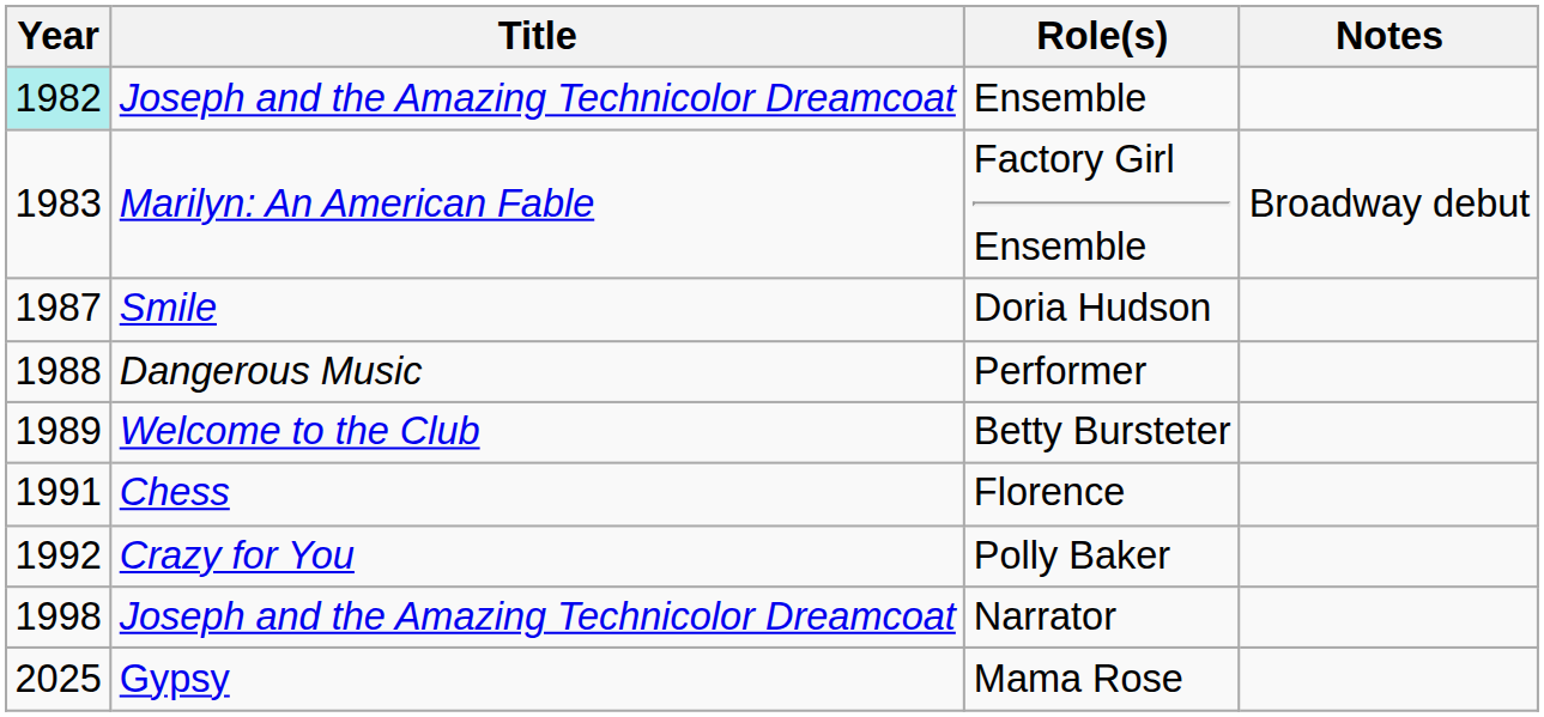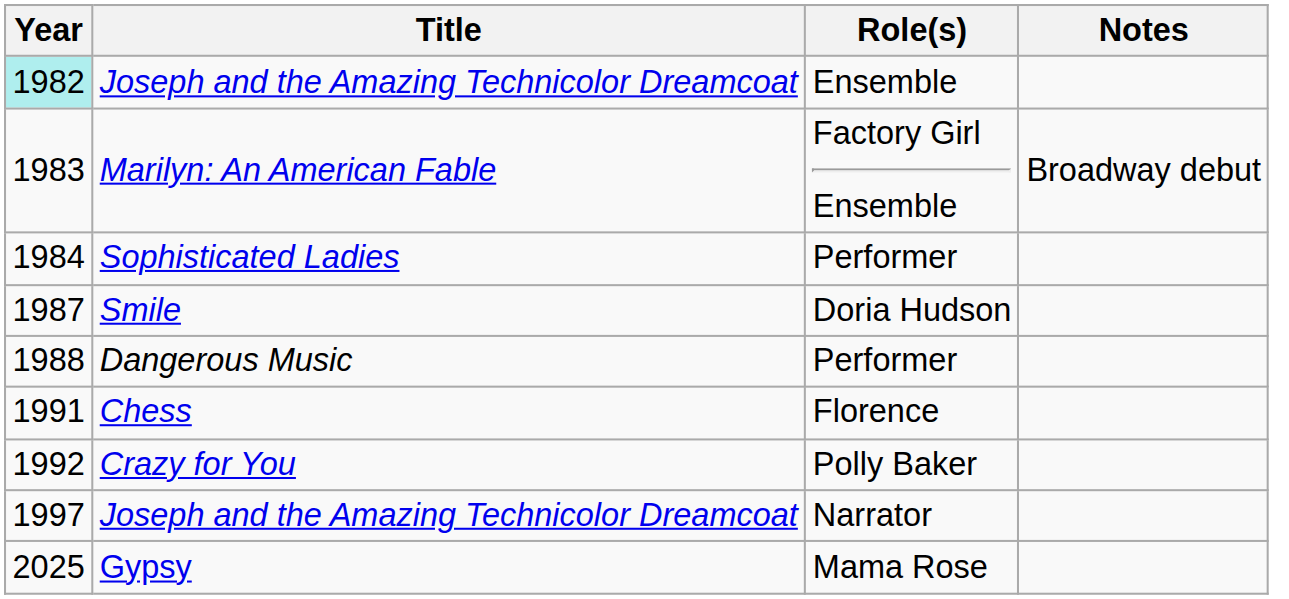+ row: 1984 | Sophisticated Ladies | Performer
- row: 1989 | Welcome to the Club | Betty Bursteter
Joseph and the Amazing Technicolor Dreamcoat / Narrator | Year: 1998 -> 1997
